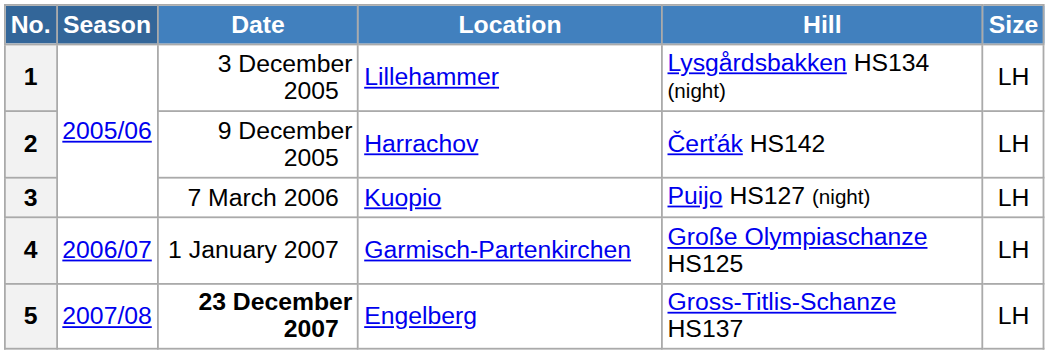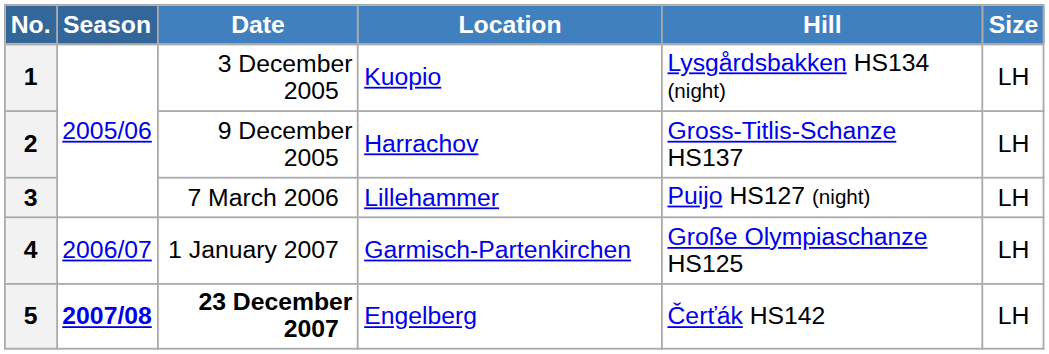1 | Location: Lillehammer -> Kuopio
2 | Hill: Čerťák HS142 -> Gross-Titlis-Schanze HS137
3 | Location: Kuopio -> Lillehammer
5 | Season: normal -> bold
5 | Hill: Gross-Titlis-Schanze HS137 -> Čerťák HS142
